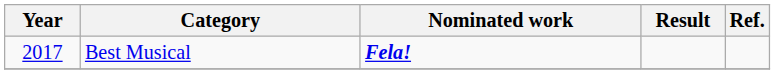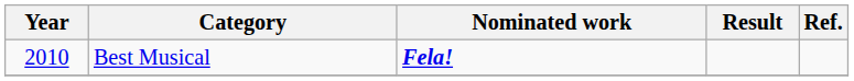Best Musical | Year: 2017 -> 2010
